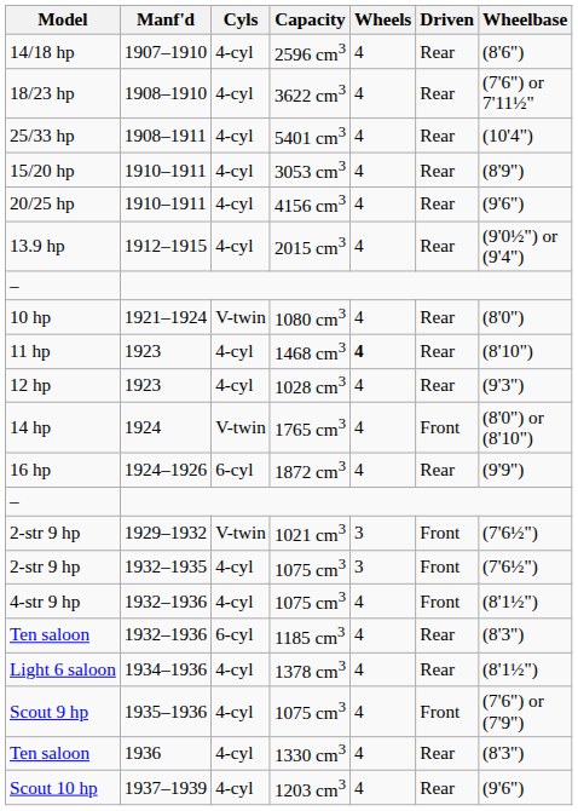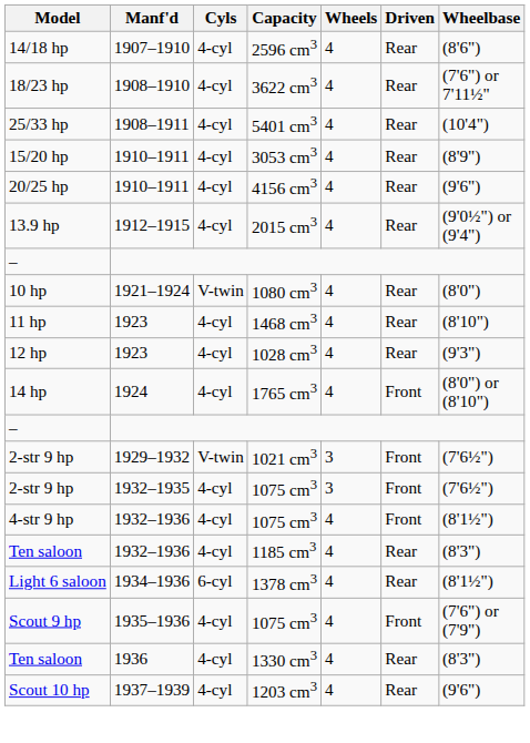11 hp | Wheels: bold -> normal
14 hp | Cyls: V-twin -> 4-cyl
- row: 16 hp | 1924–1926 | 6-cyl | 1872 cm3 | 4 | Rear | (9'9")
Ten saloon / 1185 cm3 | Cyls: 6-cyl -> 4-cyl
Light 6 saloon | Cyls: 4-cyl -> 6-cyl
